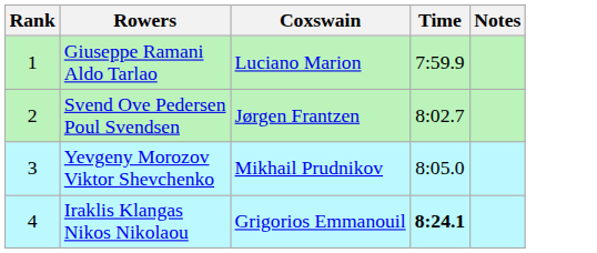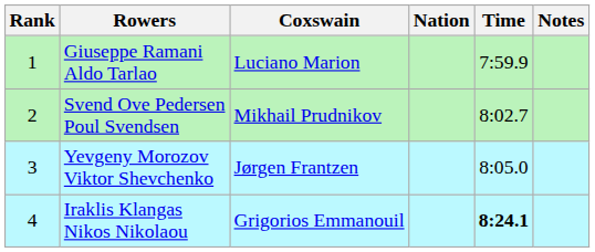+ column: Nation
Svend Ove Pedersen Poul Svendsen | Coxswain: Jørgen Frantzen -> Mikhail Prudnikov
Yevgeny Morozov Viktor Shevchenko | Coxswain: Mikhail Prudnikov -> Jørgen Frantzen
